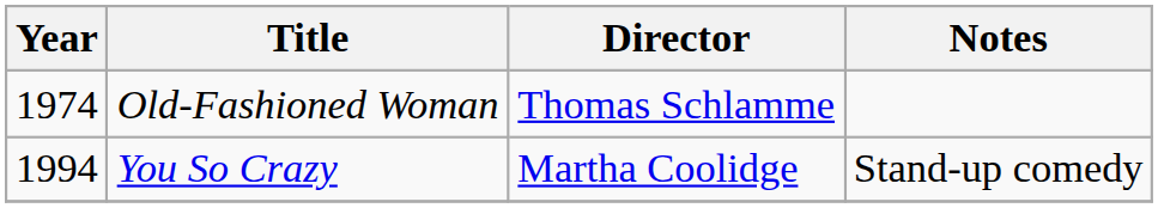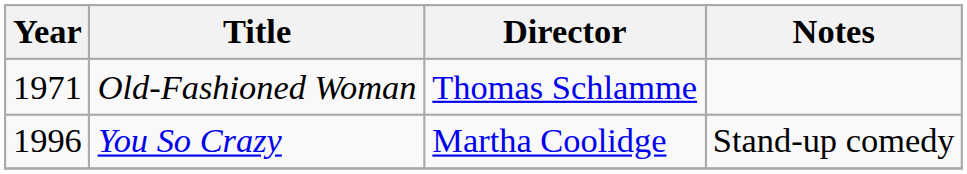Old-Fashioned Woman | Year: 1974 -> 1971
You So Crazy | Year: 1994 -> 1996
